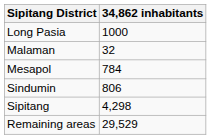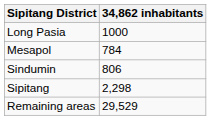- row: Malaman | 32
Sipitang | 34,862 inhabitants: 4,298 -> 2,298
